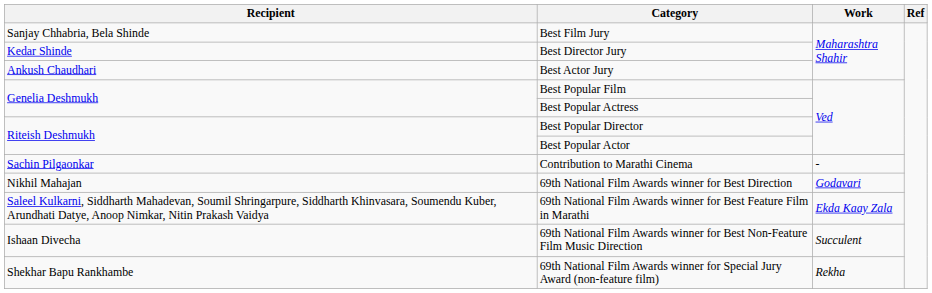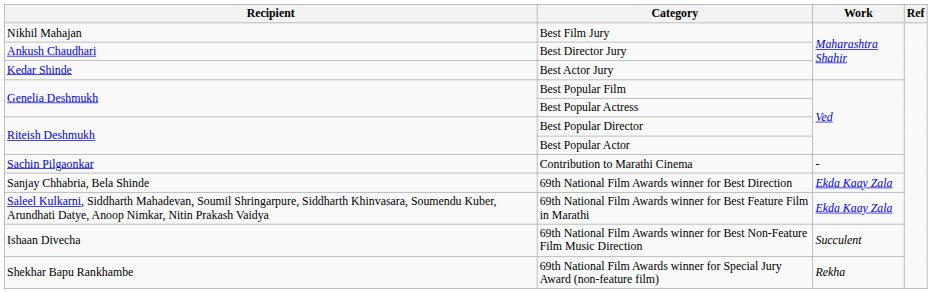Best Film Jury | Recipient: Sanjay Chhabria, Bela Shinde -> Nikhil Mahajan
Best Director Jury | Recipient: Kedar Shinde -> Ankush Chaudhari
Best Actor Jury | Recipient: Ankush Chaudhari -> Kedar Shinde
69th National Film Awards winner for Best Direction | Recipient: Nikhil Mahajan -> Sanjay Chhabria, Bela Shinde
69th National Film Awards winner for Best Direction | Work: Godavari -> Ekda Kaay Zala
